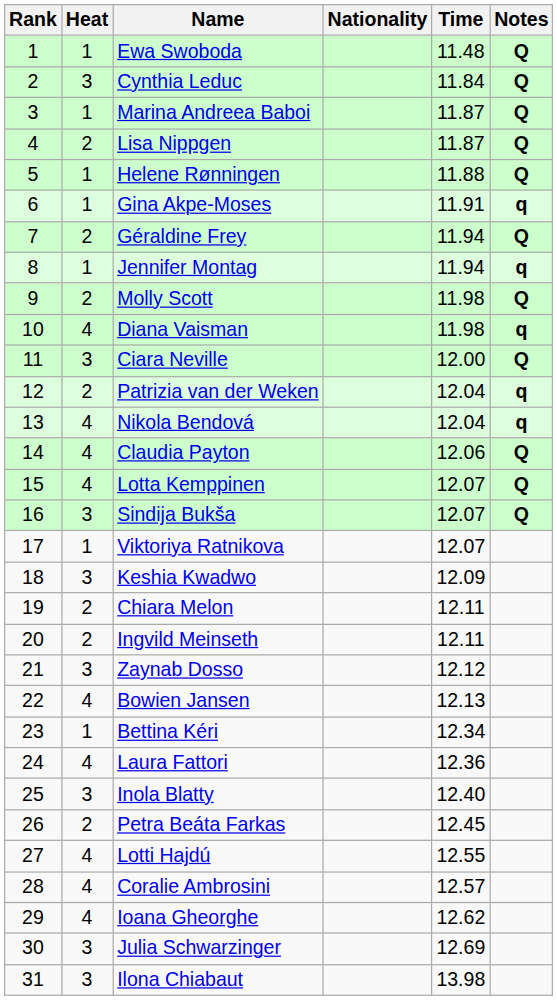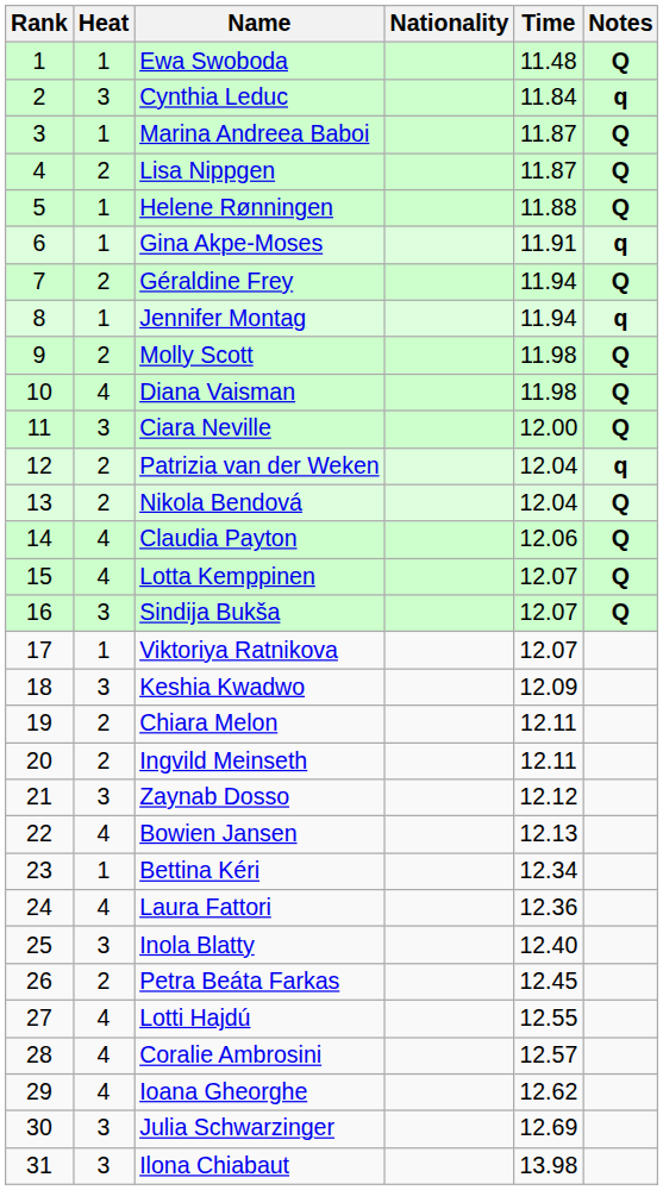Cynthia Leduc | Notes: Q -> q
Diana Vaisman | Notes: q -> Q
Nikola Bendová | Heat: 4 -> 2
Nikola Bendová | Notes: q -> Q
